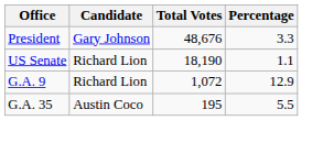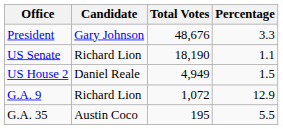+ row: US House 2 | Daniel Reale | 4,949 | 1.5
